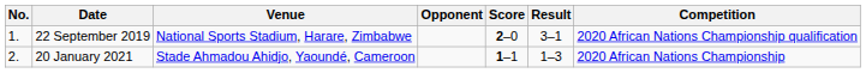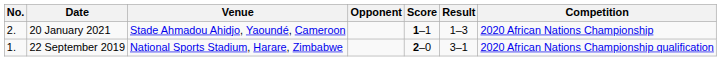rows swapped: 22 September 2019 <-> 20 January 2021
